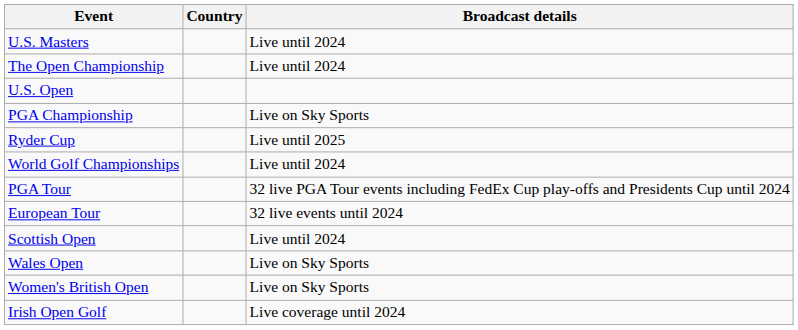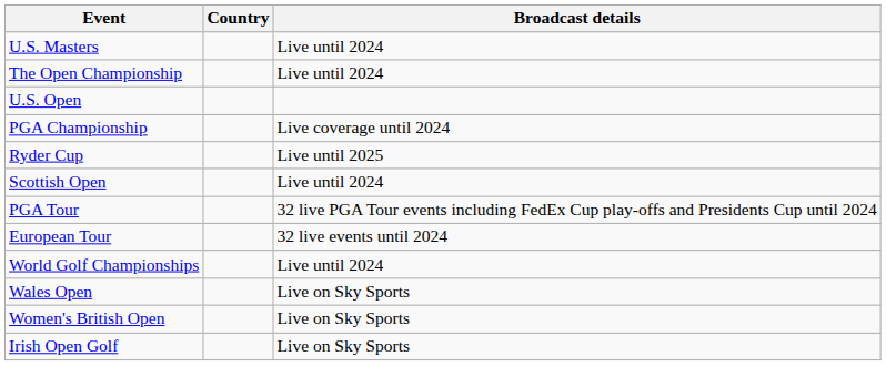PGA Championship | Broadcast details: Live on Sky Sports -> Live coverage until 2024
rows swapped: World Golf Championships <-> Scottish Open
Irish Open Golf | Broadcast details: Live coverage until 2024 -> Live on Sky Sports
